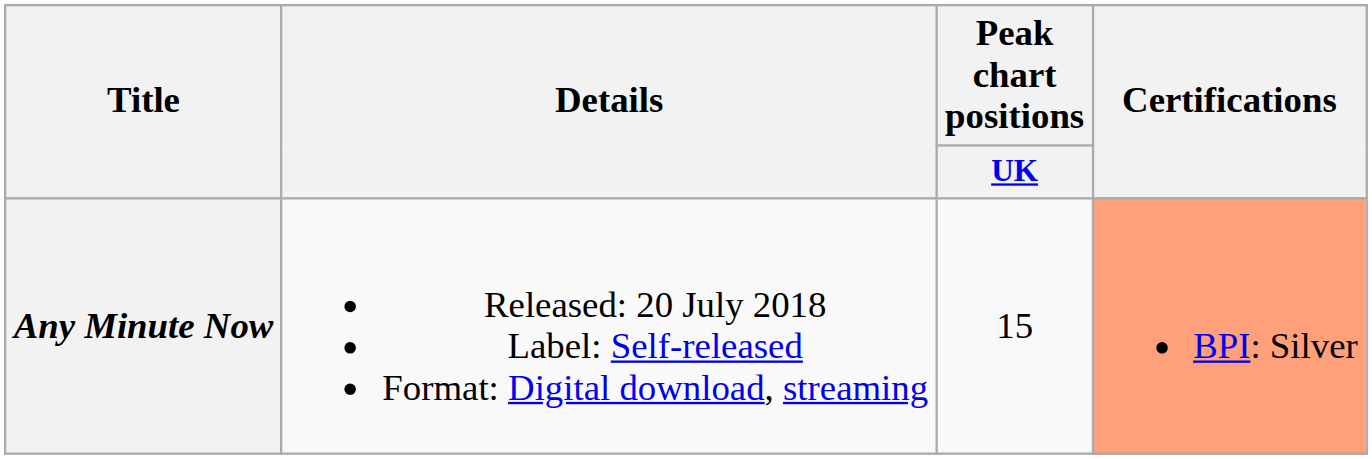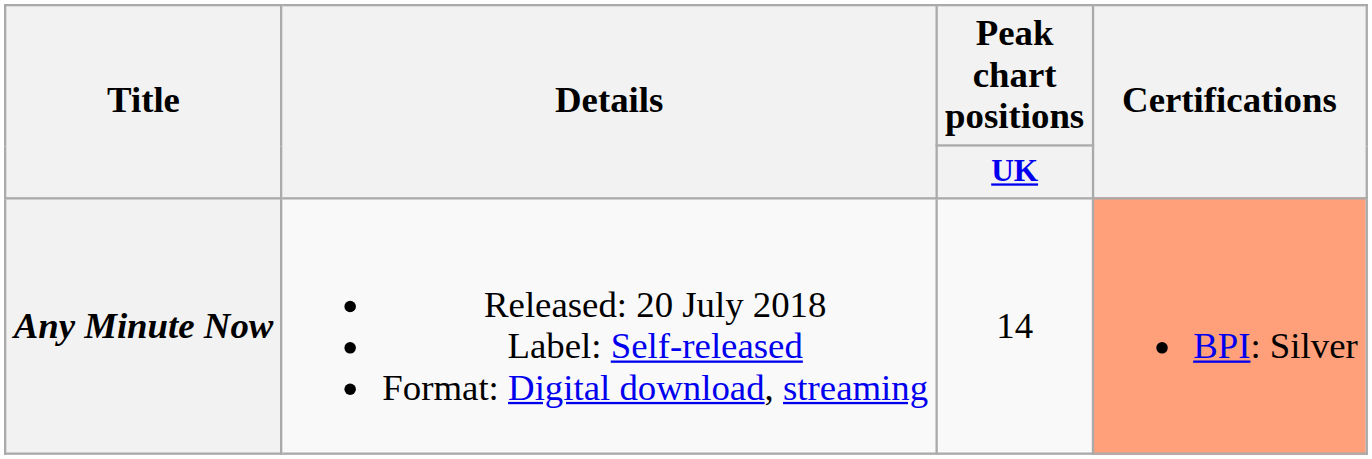Any Minute Now | Peak chart positions / UK: 15 -> 14
